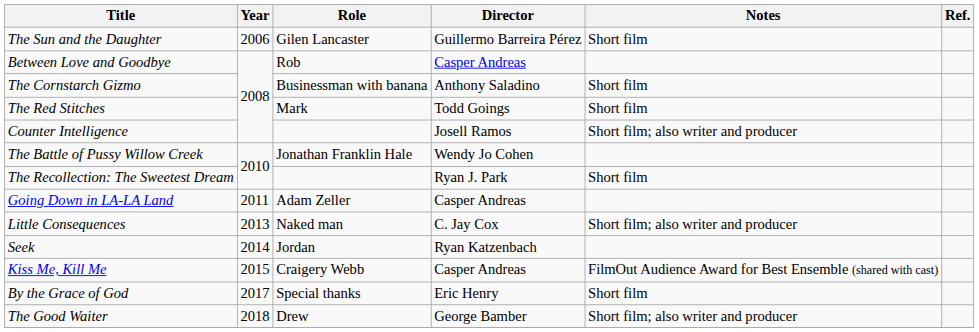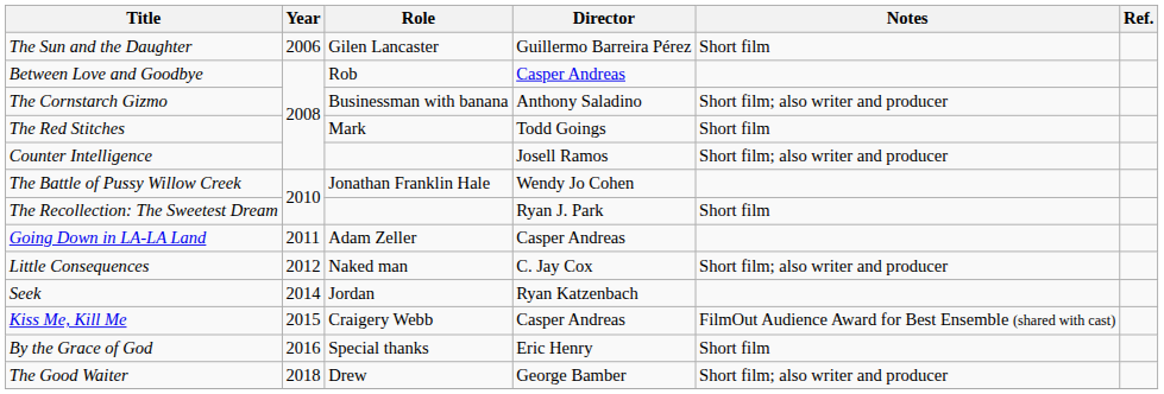The Cornstarch Gizmo | Notes: Short film -> Short film; also writer and producer
Little Consequences | Year: 2013 -> 2012
By the Grace of God | Year: 2017 -> 2016
